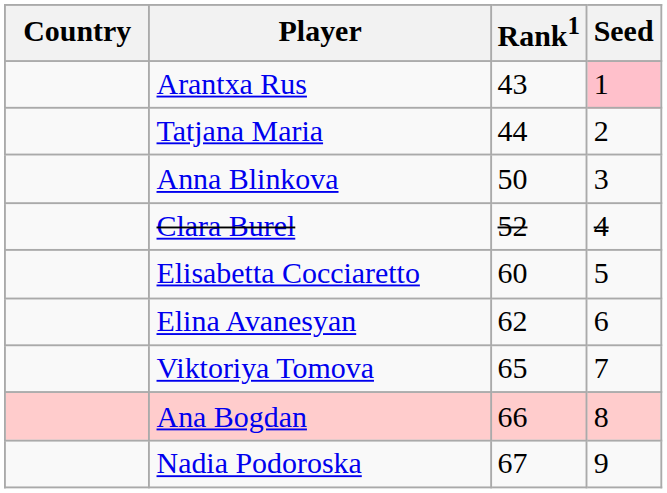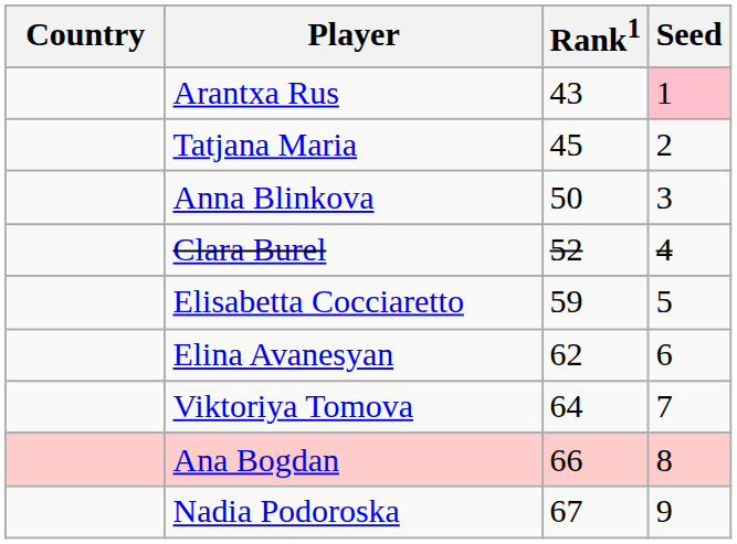Tatjana Maria | Rank1: 44 -> 45
Elisabetta Cocciaretto | Rank1: 60 -> 59
Viktoriya Tomova | Rank1: 65 -> 64
